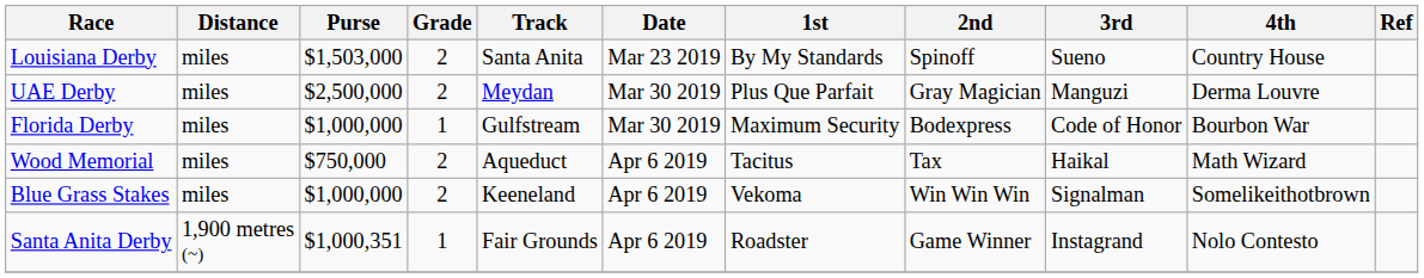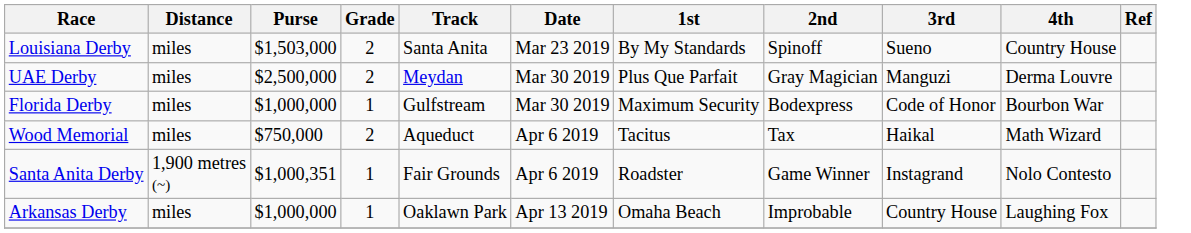- row: Blue Grass Stakes | miles | $1,000,000 | 2 | Keeneland | Apr 6 2019 | Vekoma | Win Win Win | Signalman | Somelikeithotbrown
+ row: Arkansas Derby | miles | $1,000,000 | 1 | Oaklawn Park | Apr 13 2019 | Omaha Beach | Improbable | Country House | Laughing Fox
